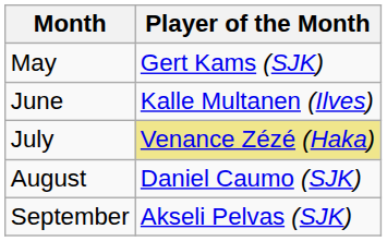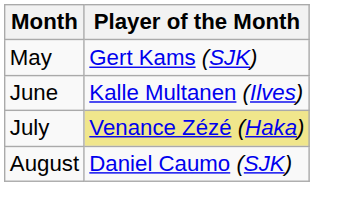- row: September | Akseli Pelvas (SJK)
